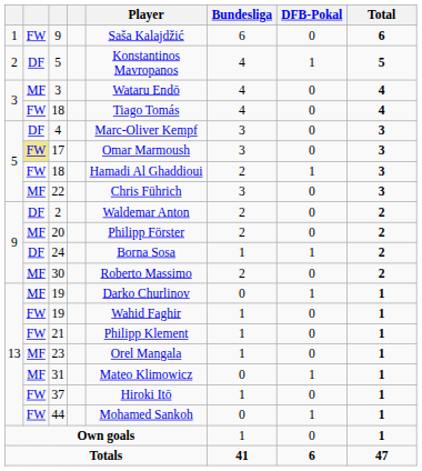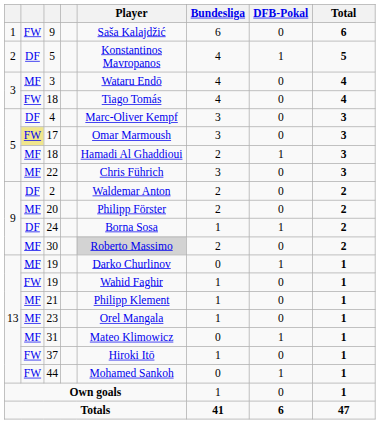5 / 18 | column 2: FW -> MF
30 | Player: no background -> lightgrey background
21 | column 2: FW -> MF
